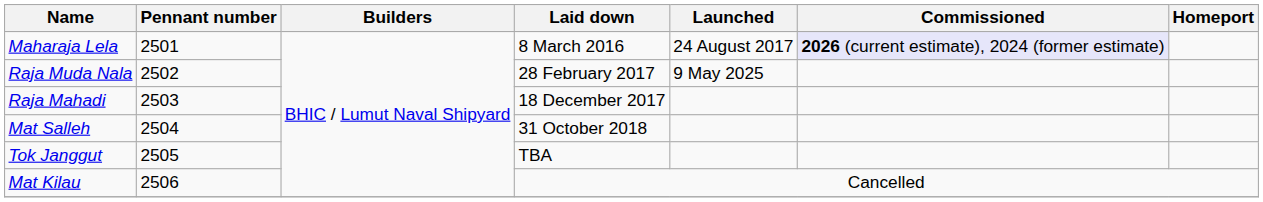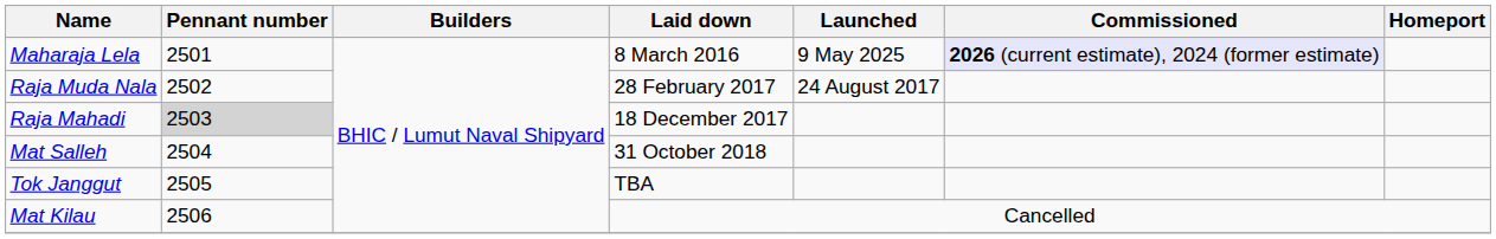Maharaja Lela | Launched: 24 August 2017 -> 9 May 2025
Raja Muda Nala | Launched: 9 May 2025 -> 24 August 2017
Raja Mahadi | Pennant number: no background -> lightgrey background
